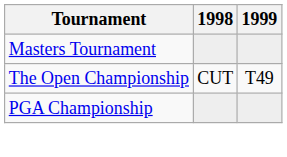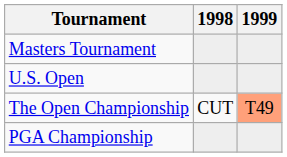+ row: U.S. Open
The Open Championship | 1999: no background -> lightsalmon background
